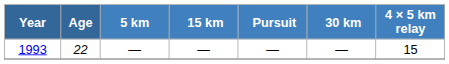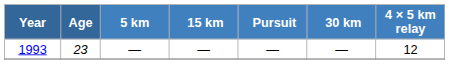1993 | Age: 22 -> 23
1993 | 4 × 5 km relay: 15 -> 12
